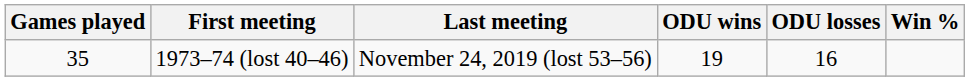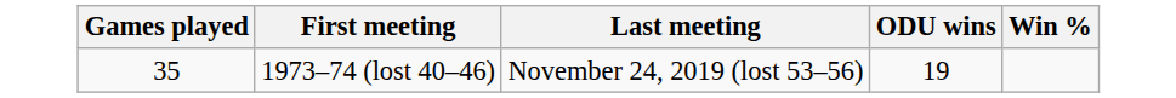- column: ODU losses | 16
